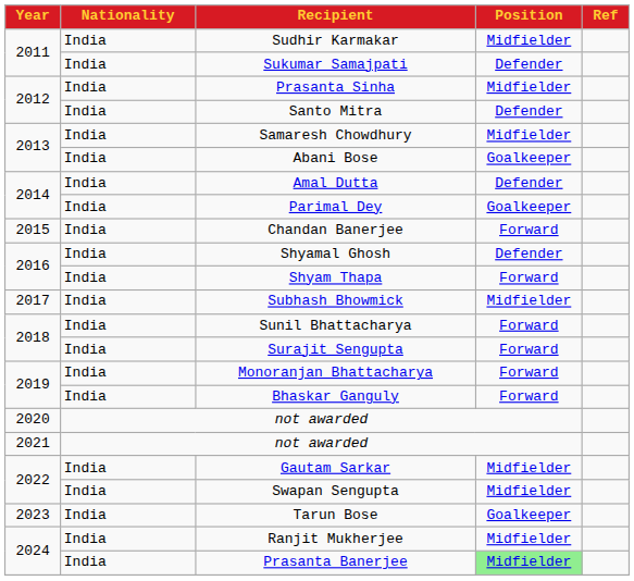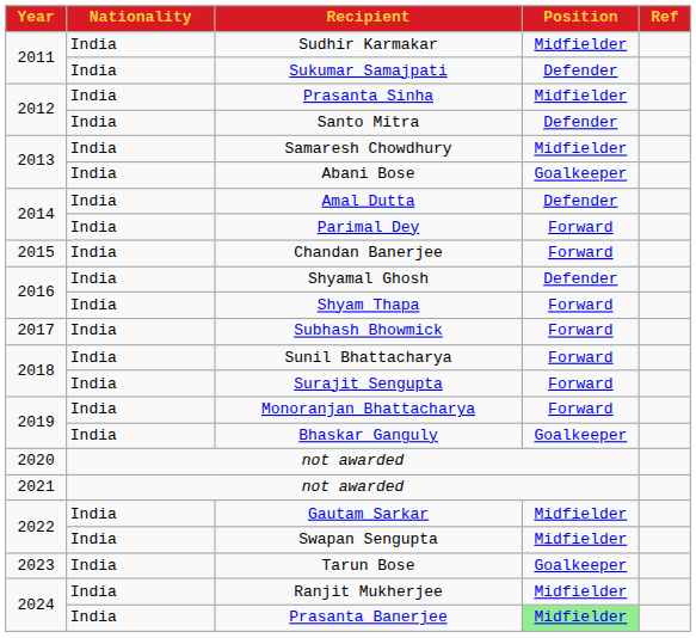Parimal Dey | Position: Goalkeeper -> Forward
Subhash Bhowmick | Position: Midfielder -> Forward
Bhaskar Ganguly | Position: Forward -> Goalkeeper
